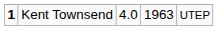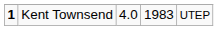Kent Townsend | column 4: 1963 -> 1983
